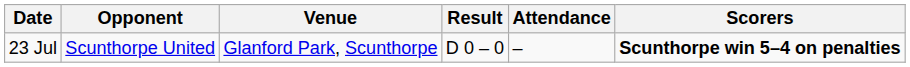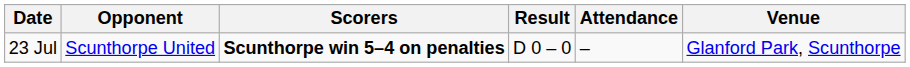columns swapped: Venue <-> Scorers
